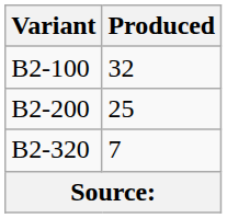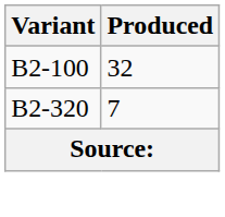- row: B2-200 | 25
